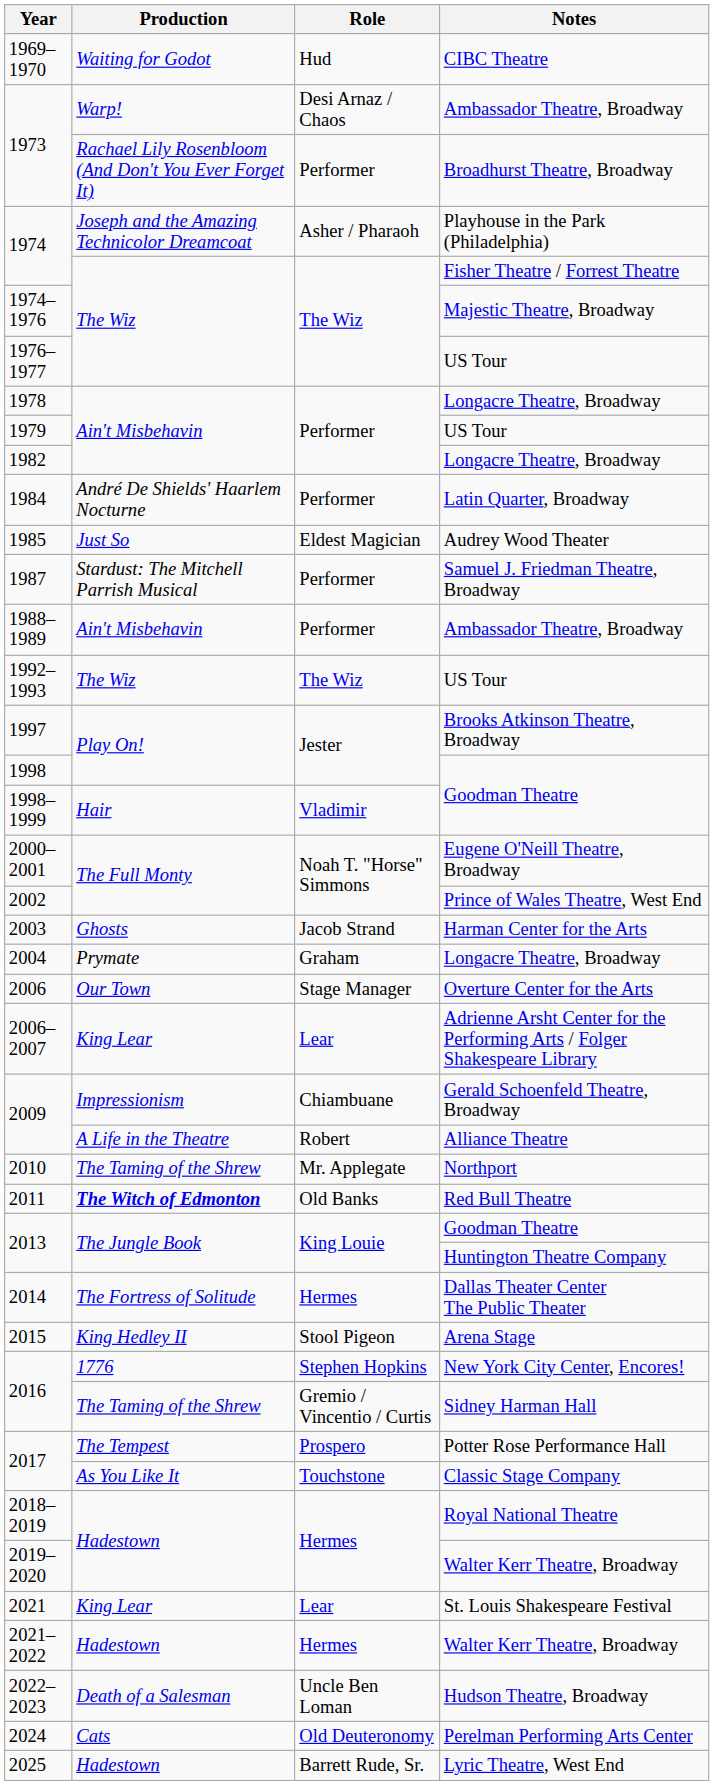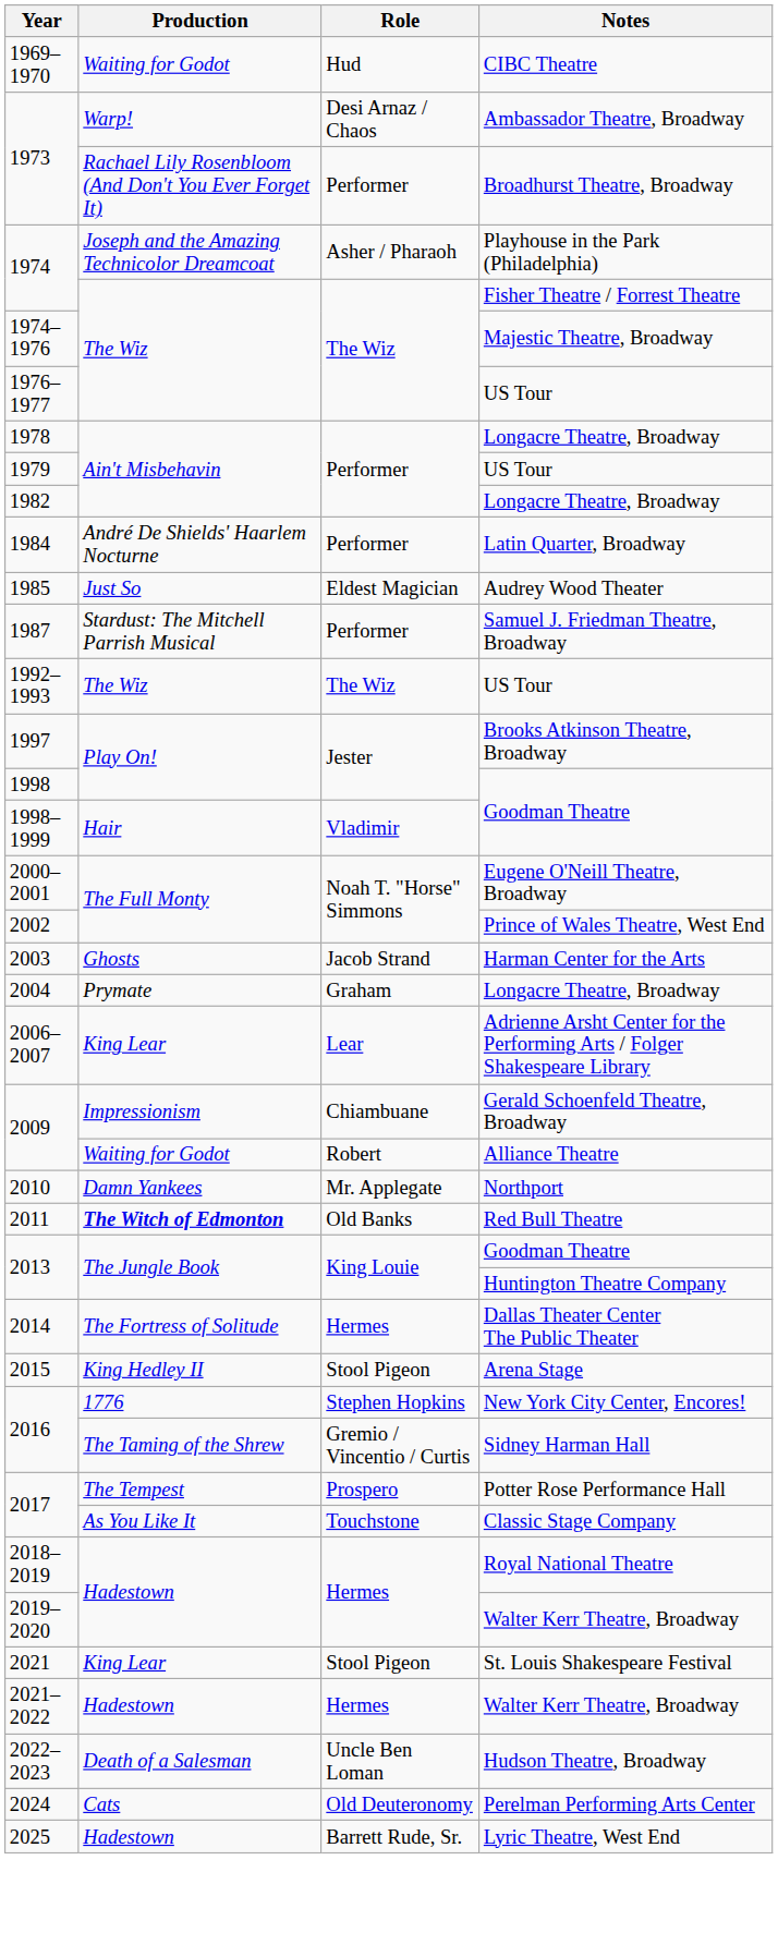- row: 1988–1989 | Ain't Misbehavin | Performer | Ambassador Theatre, Broadway
- row: 2006 | Our Town | Stage Manager | Overture Center for the Arts
2009 / Alliance Theatre | Production: A Life in the Theatre -> Waiting for Godot
2010 | Production: The Taming of the Shrew -> Damn Yankees
2021 | Role: Lear -> Stool Pigeon
